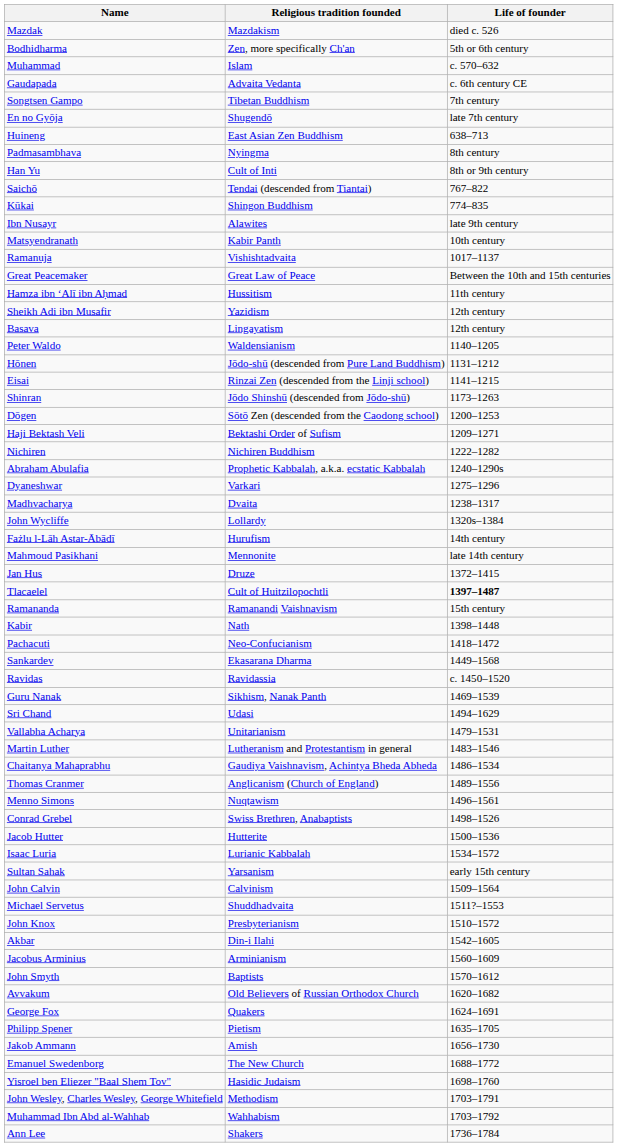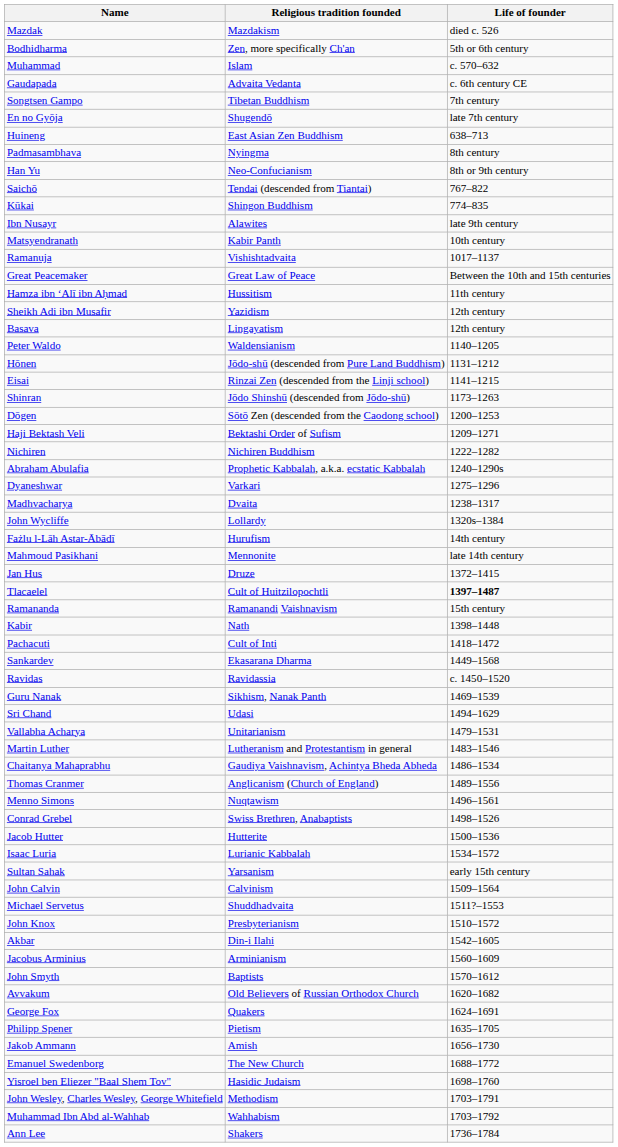Han Yu | Religious tradition founded: Cult of Inti -> Neo-Confucianism
Pachacuti | Religious tradition founded: Neo-Confucianism -> Cult of Inti
